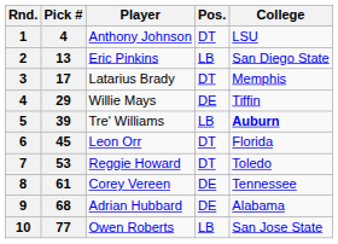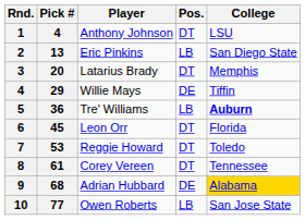Latarius Brady | Pick #: 17 -> 20
Tre' Williams | Pick #: 39 -> 36
Corey Vereen | Pos.: DE -> DT
Adrian Hubbard | College: no background -> gold background
